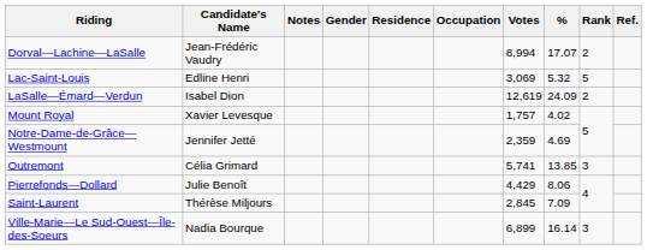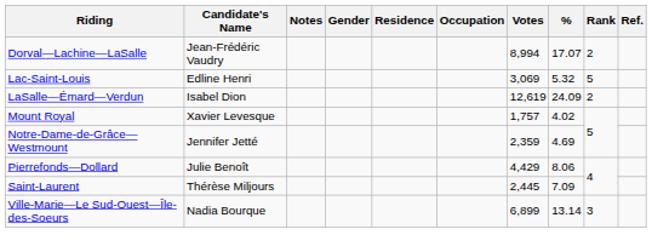- row: Outremont | Célia Grimard | 5,741 | 13.85 | 3
Saint-Laurent | Votes: 2,845 -> 2,445
Ville-Marie—Le Sud-Ouest—Île-des-Soeurs | %: 16.14 -> 13.14
